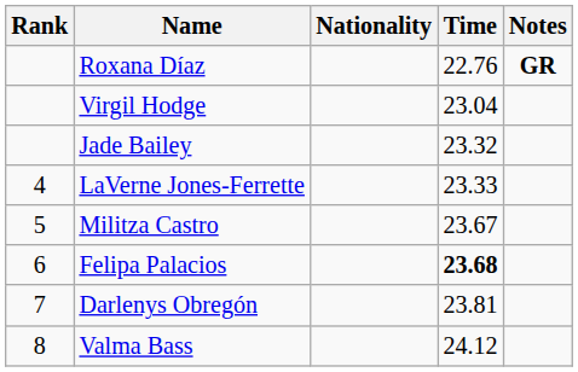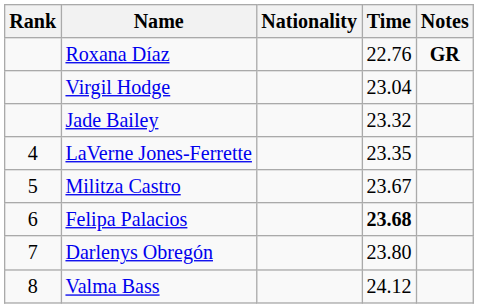LaVerne Jones-Ferrette | Time: 23.33 -> 23.35
Darlenys Obregón | Time: 23.81 -> 23.80
